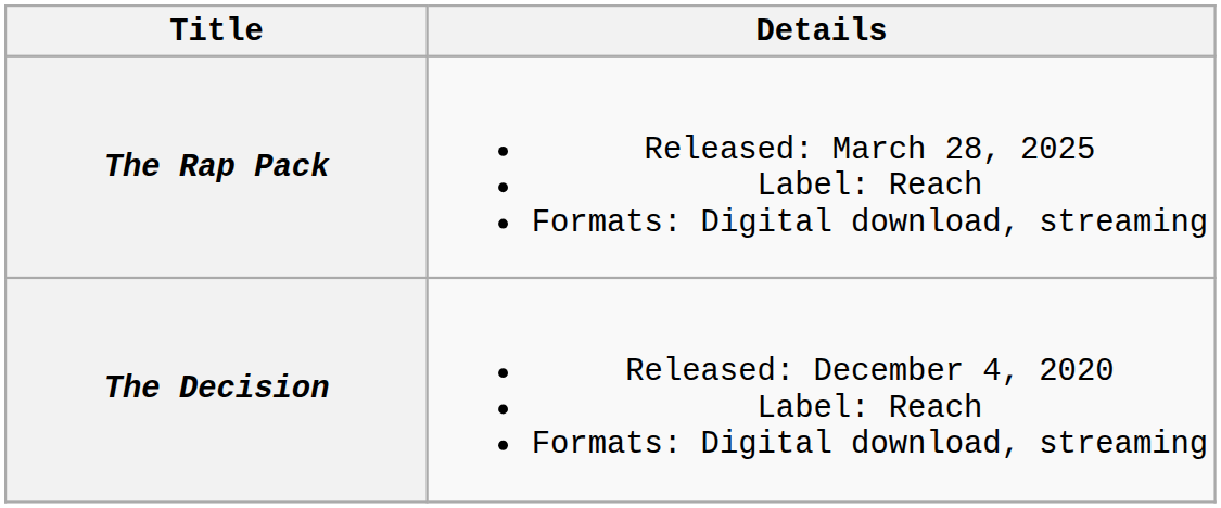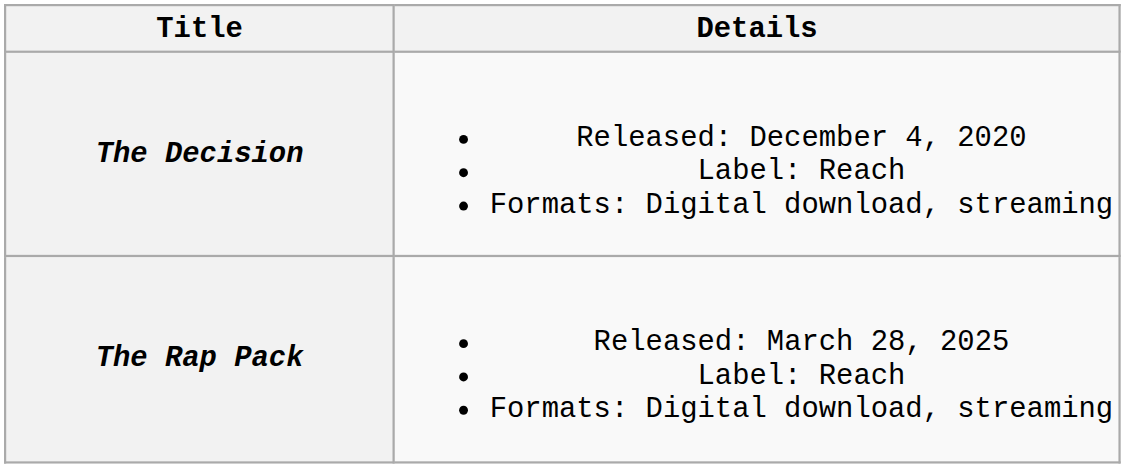rows swapped: The Decision <-> The Rap Pack
